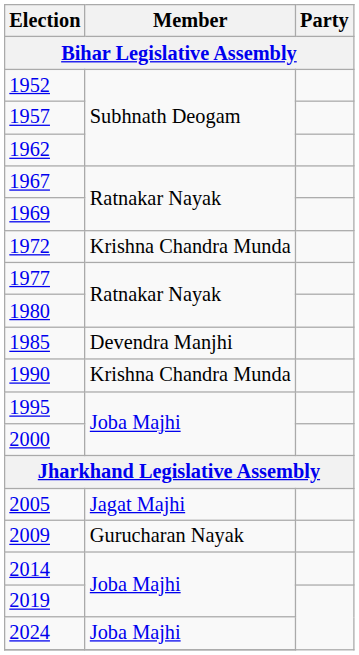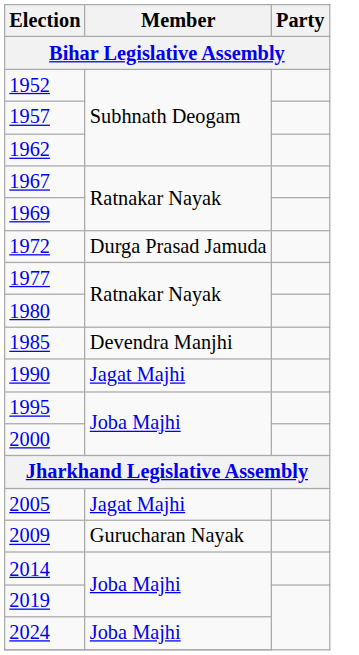1972 | Member: Krishna Chandra Munda -> Durga Prasad Jamuda
1990 | Member: Krishna Chandra Munda -> Jagat Majhi
